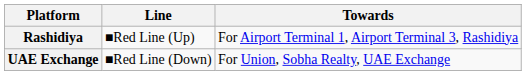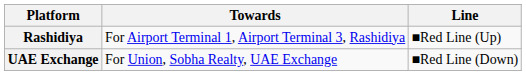columns swapped: Line <-> Towards
